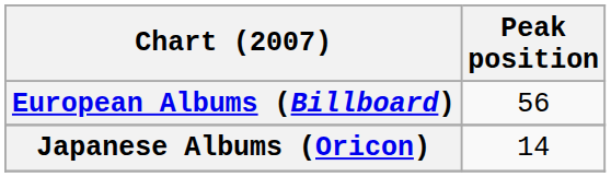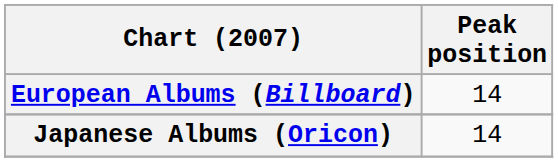European Albums (Billboard) | Peak position: 56 -> 14
